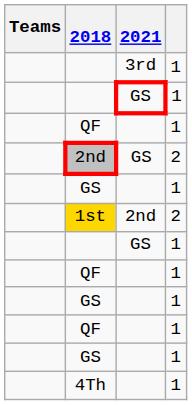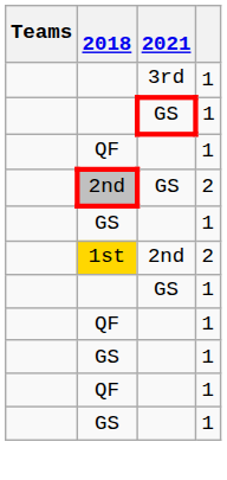- row: 4Th | 1
